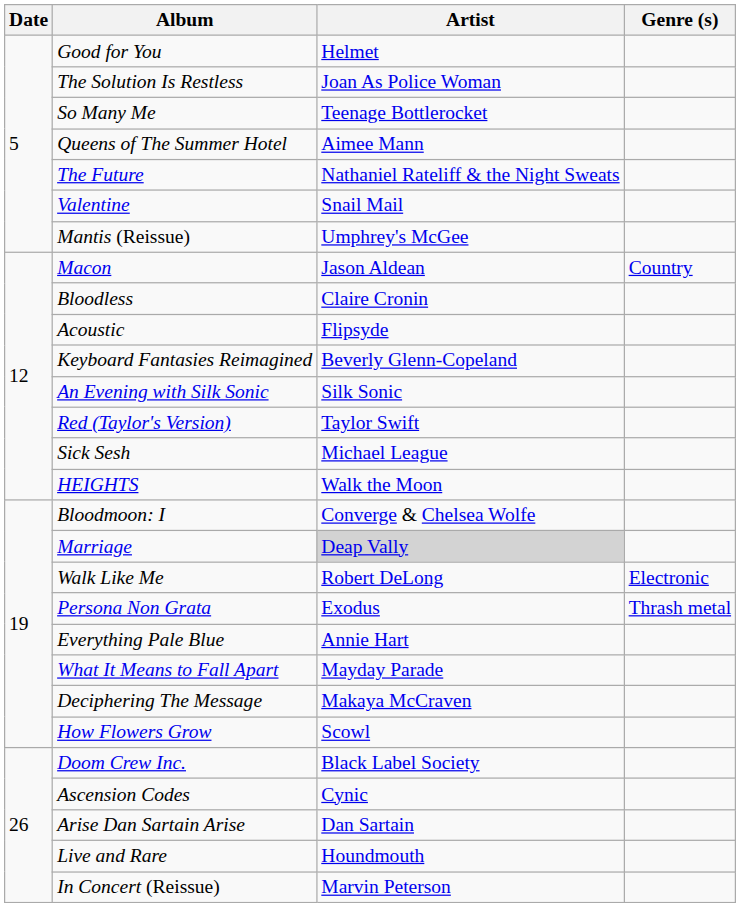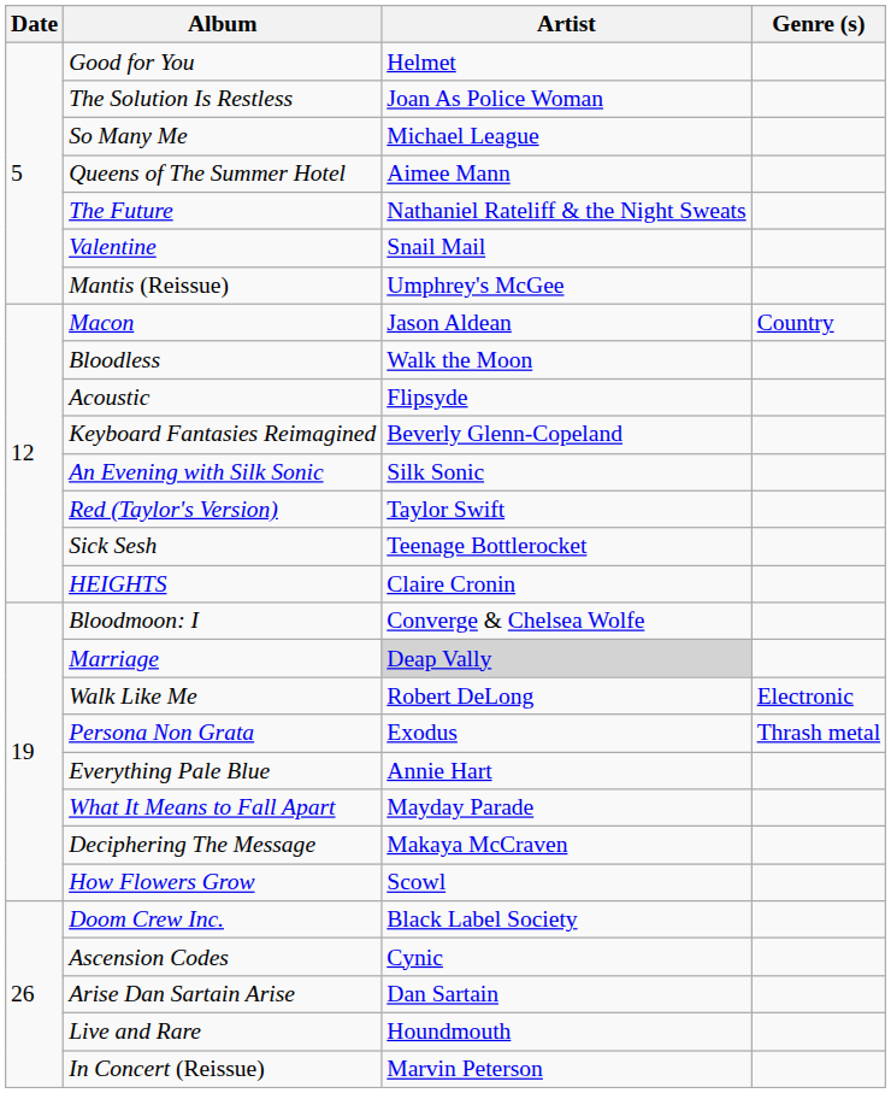So Many Me | Artist: Teenage Bottlerocket -> Michael League
Bloodless | Artist: Claire Cronin -> Walk the Moon
Sick Sesh | Artist: Michael League -> Teenage Bottlerocket
HEIGHTS | Artist: Walk the Moon -> Claire Cronin
